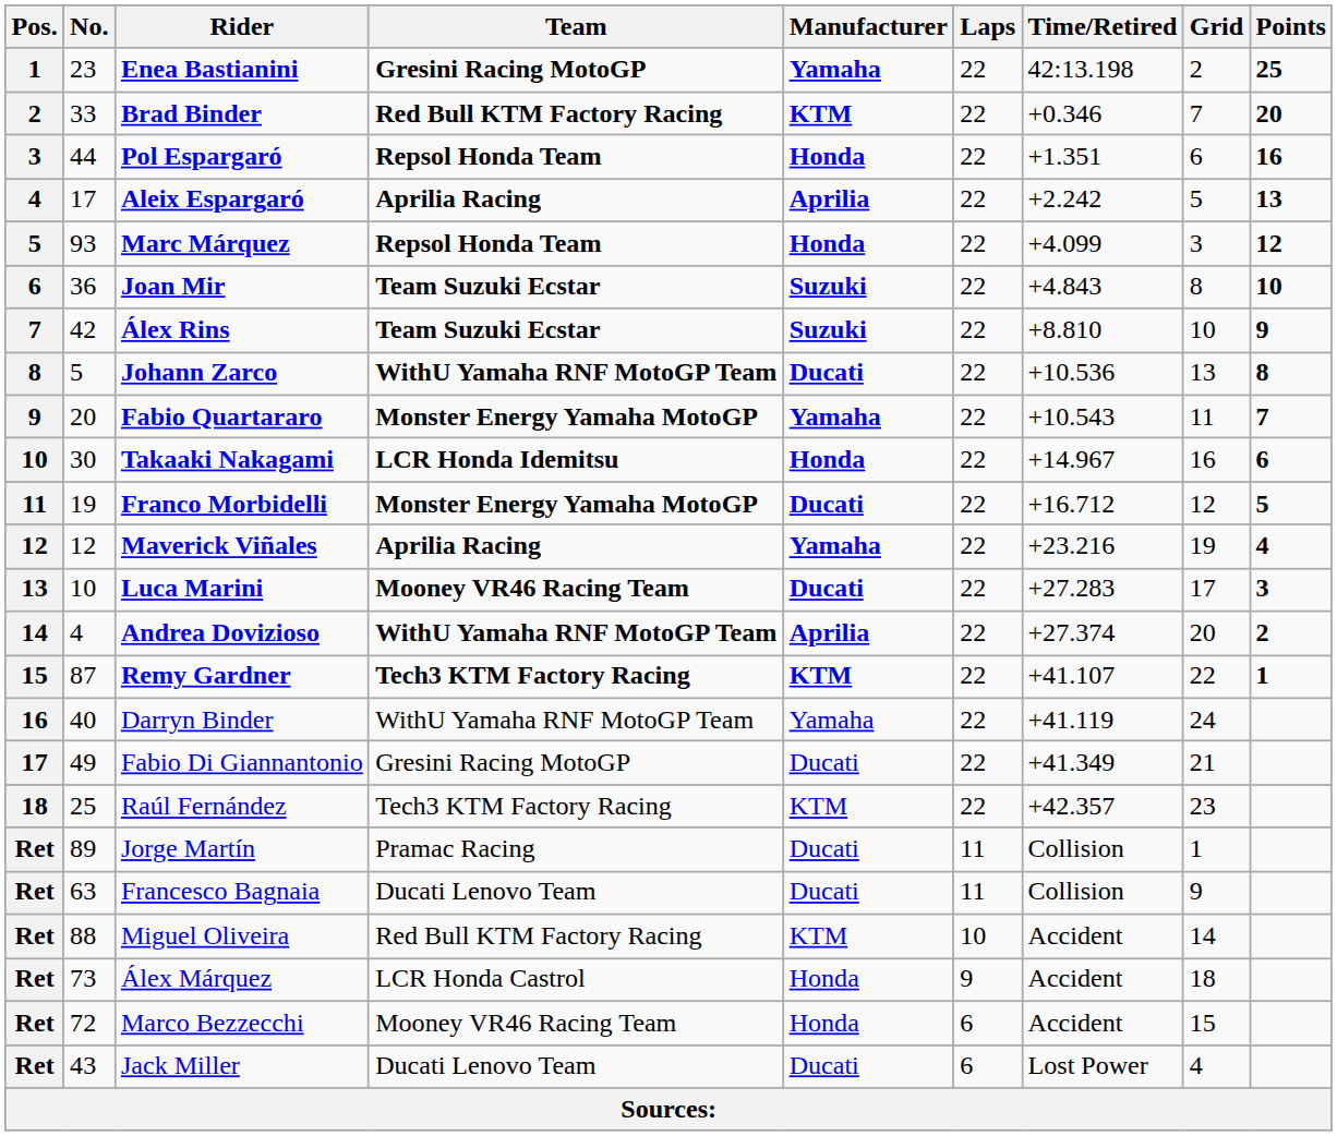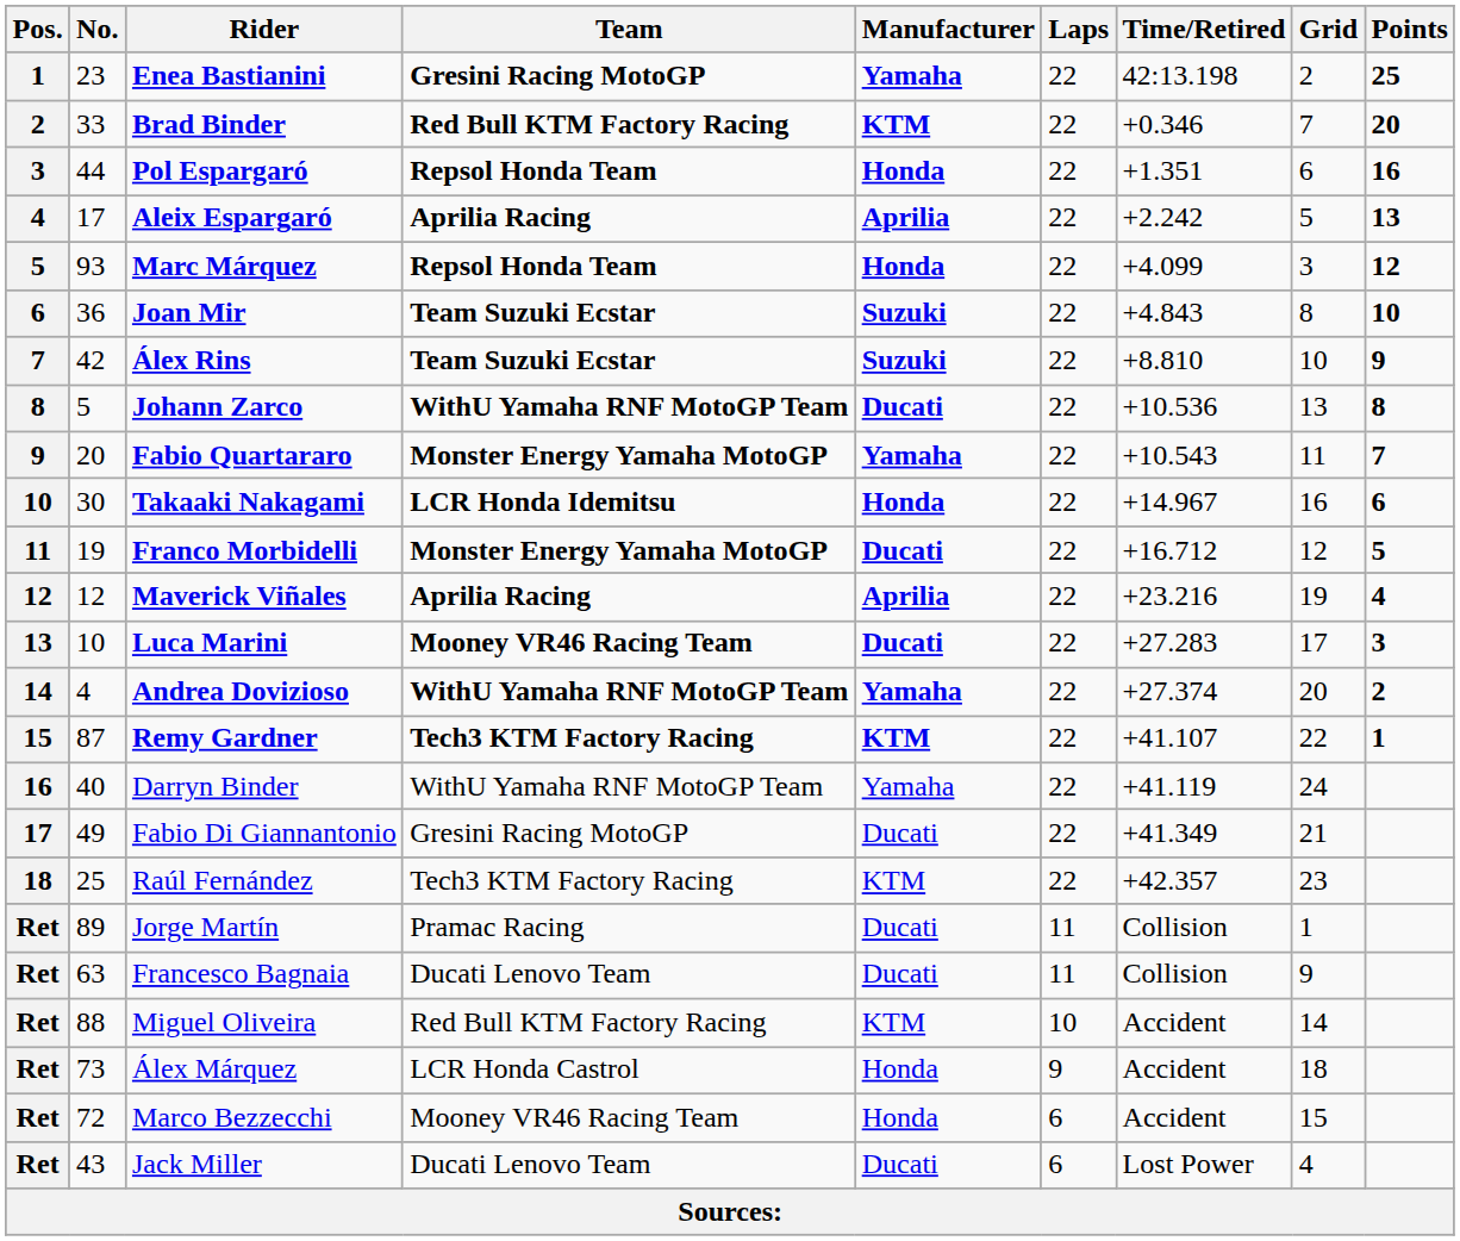Maverick Viñales | Manufacturer: Yamaha -> Aprilia
Andrea Dovizioso | Manufacturer: Aprilia -> Yamaha
